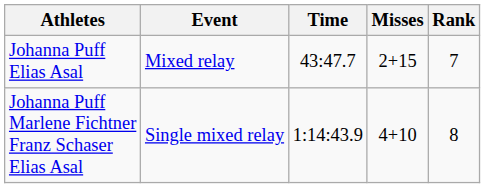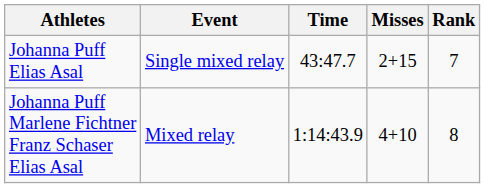Johanna Puff Elias Asal | Event: Mixed relay -> Single mixed relay
Johanna Puff Marlene Fichtner Franz Schaser Elias Asal | Event: Single mixed relay -> Mixed relay
